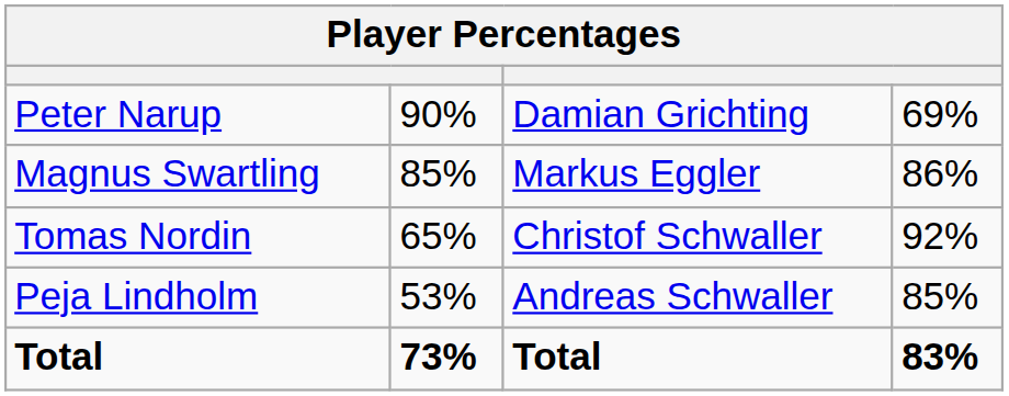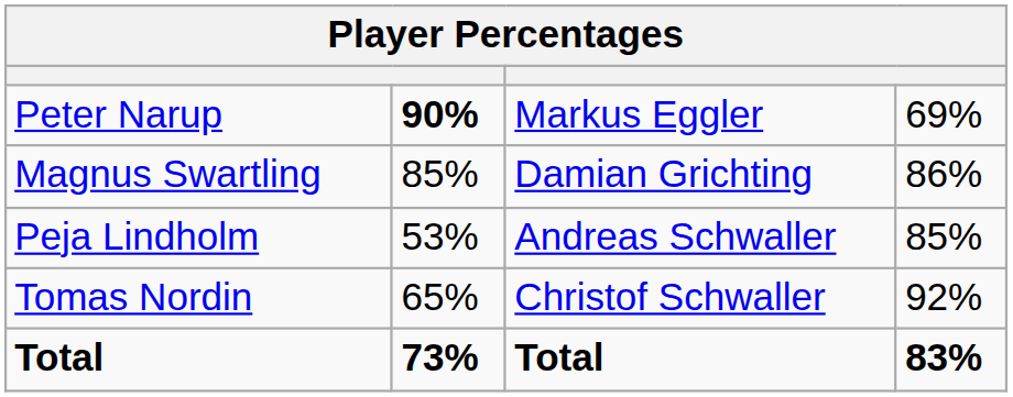Peter Narup | column 2: normal -> bold
Peter Narup | column 3: Damian Grichting -> Markus Eggler
Magnus Swartling | column 3: Markus Eggler -> Damian Grichting
rows swapped: Tomas Nordin <-> Peja Lindholm
